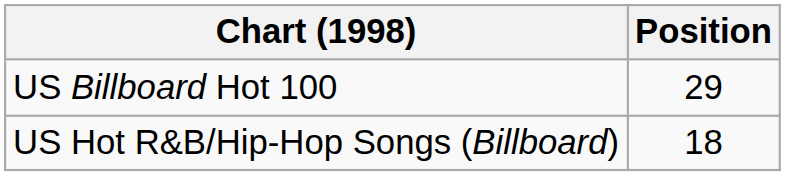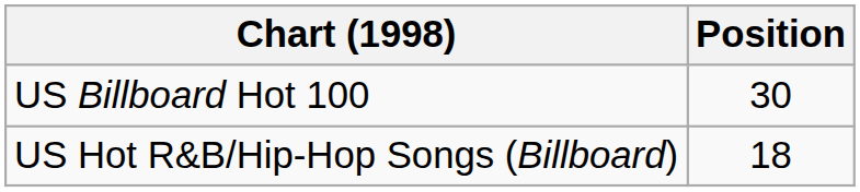US Billboard Hot 100 | Position: 29 -> 30
